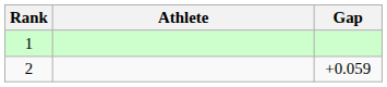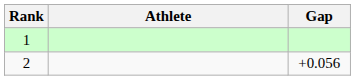2 | Gap: +0.059 -> +0.056
